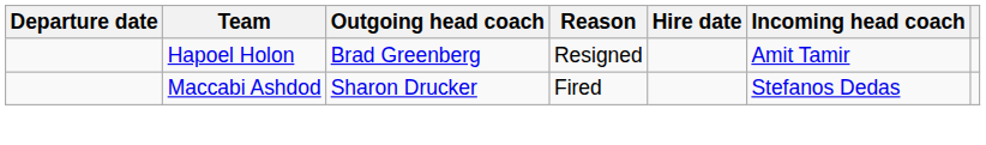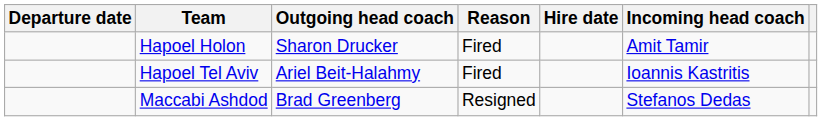Hapoel Holon | Outgoing head coach: Brad Greenberg -> Sharon Drucker
Hapoel Holon | Reason: Resigned -> Fired
+ row: Hapoel Tel Aviv | Ariel Beit-Halahmy | Fired | Ioannis Kastritis
Maccabi Ashdod | Outgoing head coach: Sharon Drucker -> Brad Greenberg
Maccabi Ashdod | Reason: Fired -> Resigned
